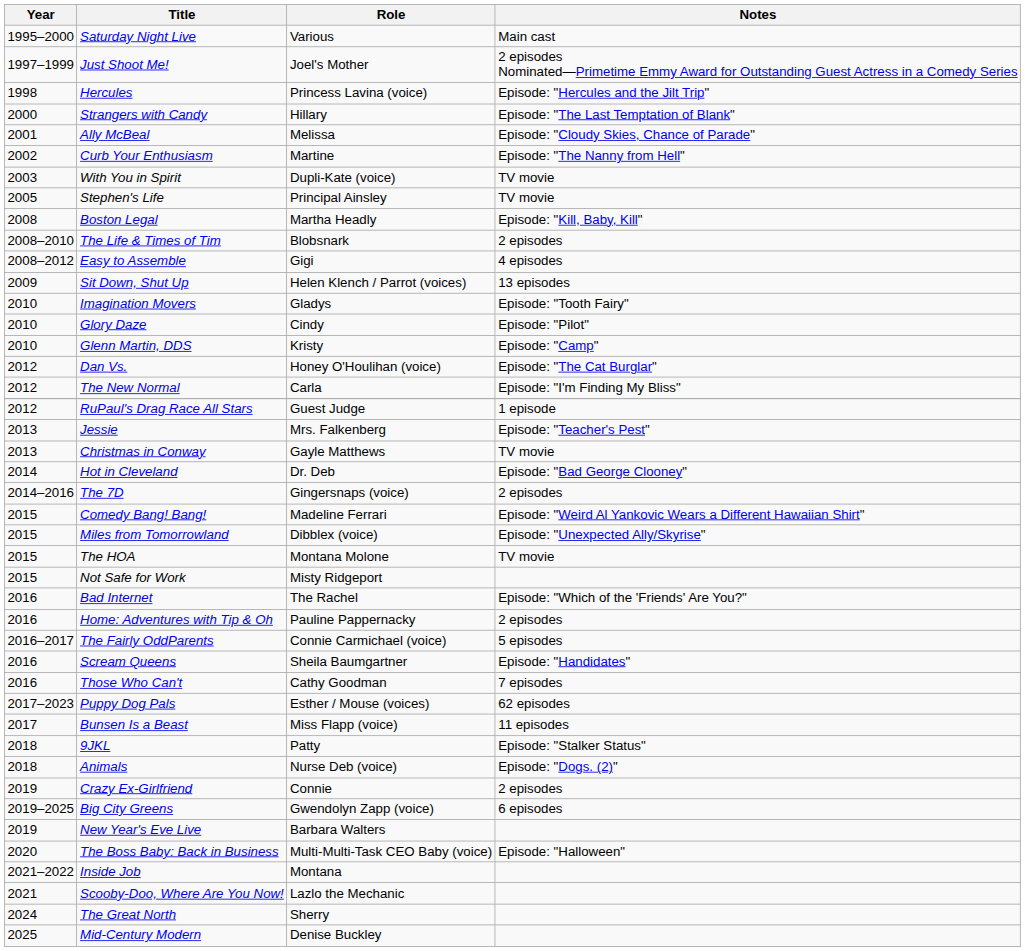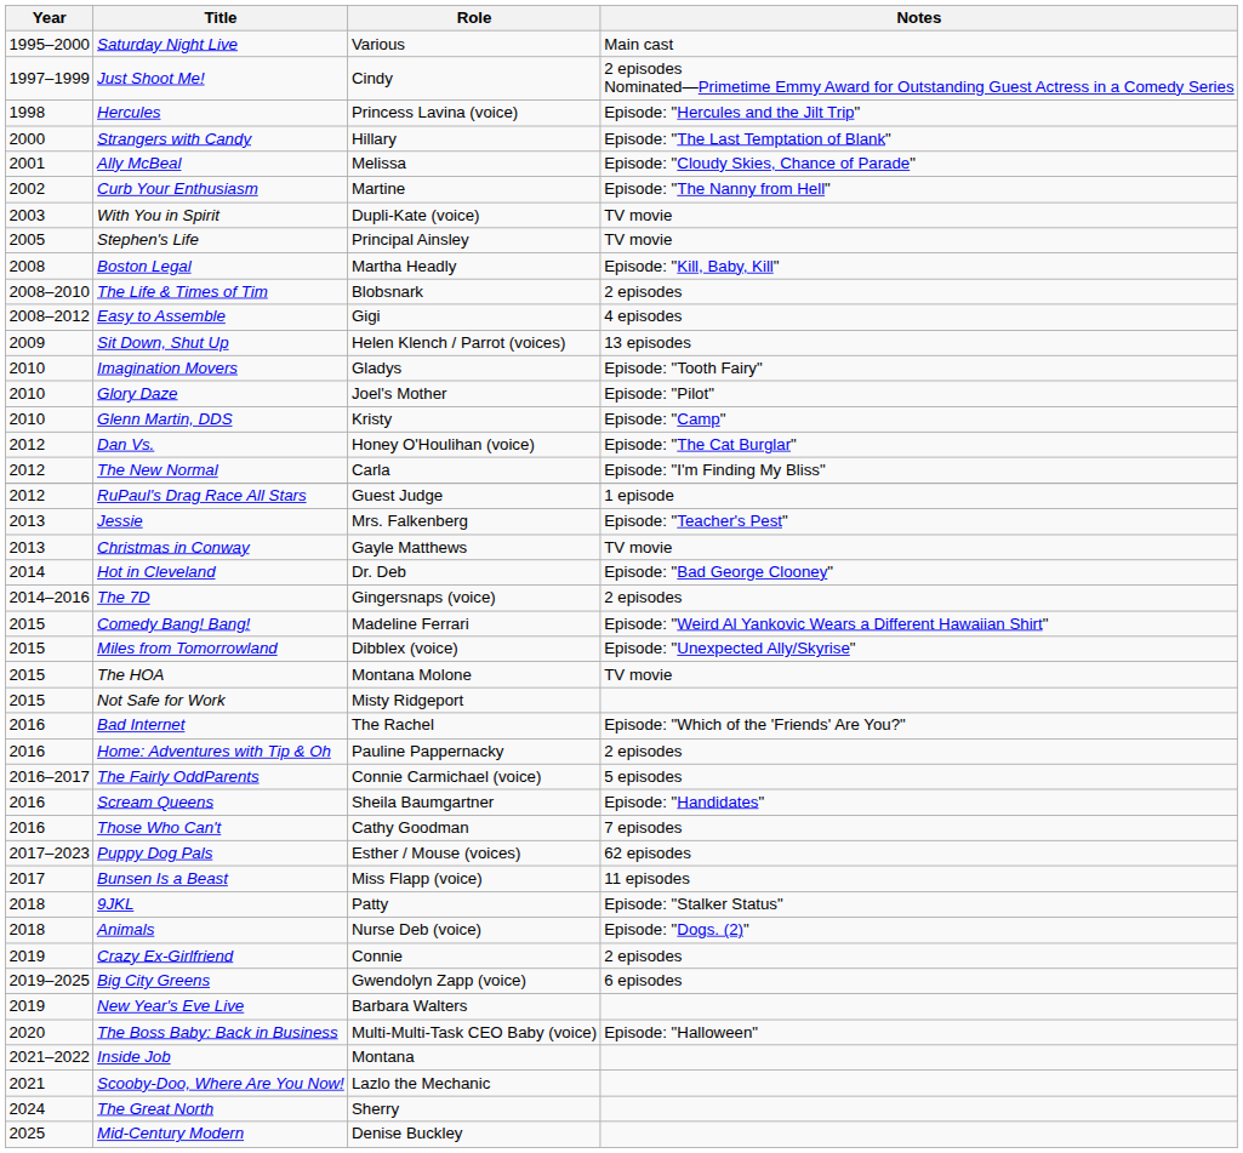Just Shoot Me! | Role: Joel's Mother -> Cindy
Glory Daze | Role: Cindy -> Joel's Mother
